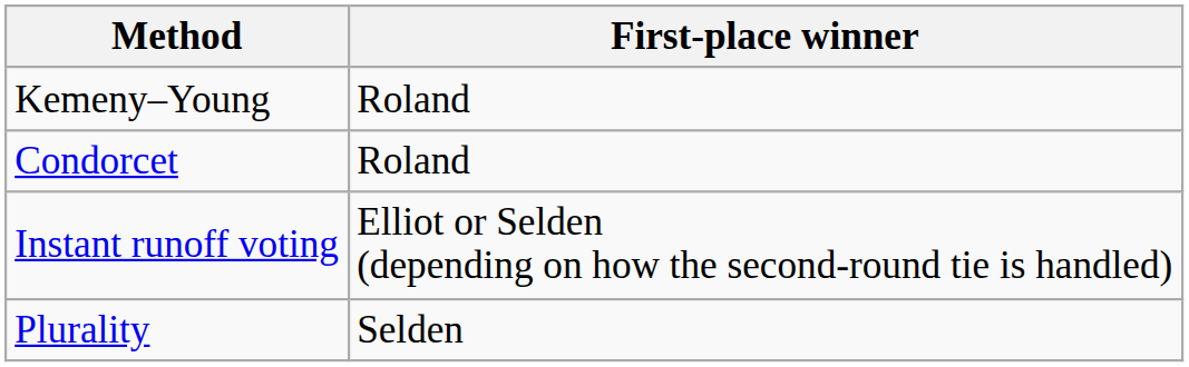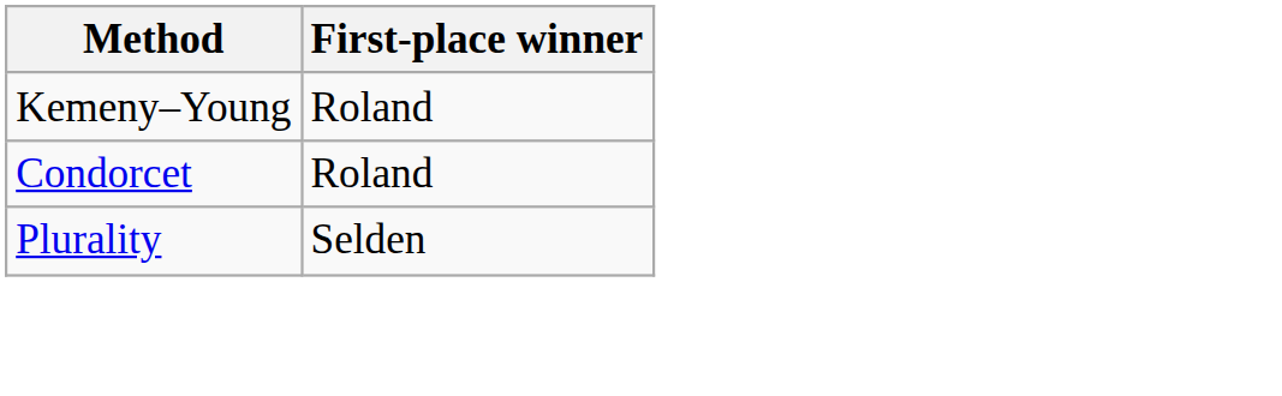- row: Instant runoff voting | Elliot or Selden (depending on how the second-round tie is handled)
